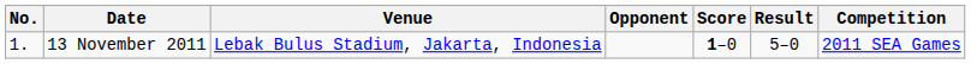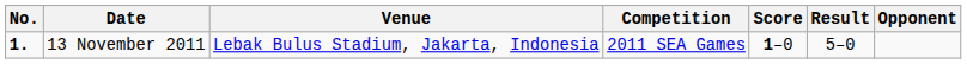columns swapped: Opponent <-> Competition
13 November 2011 | No.: normal -> bold
